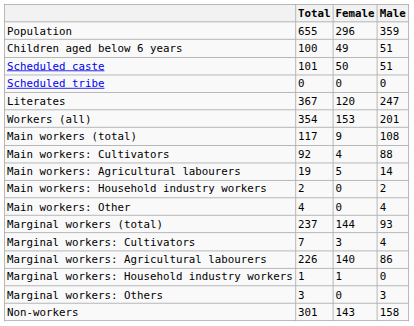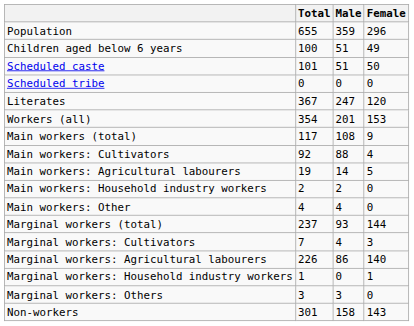columns swapped: Male <-> Female
